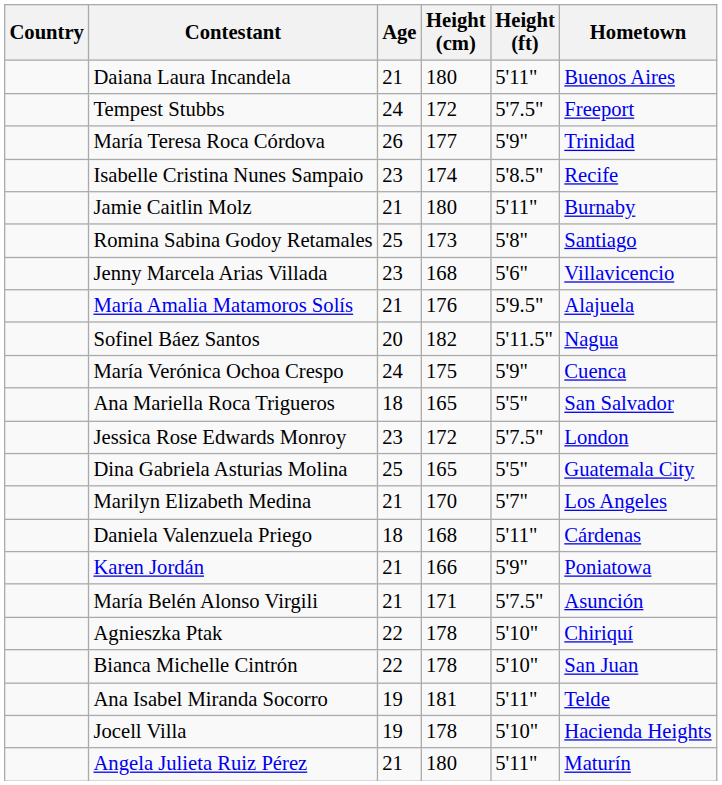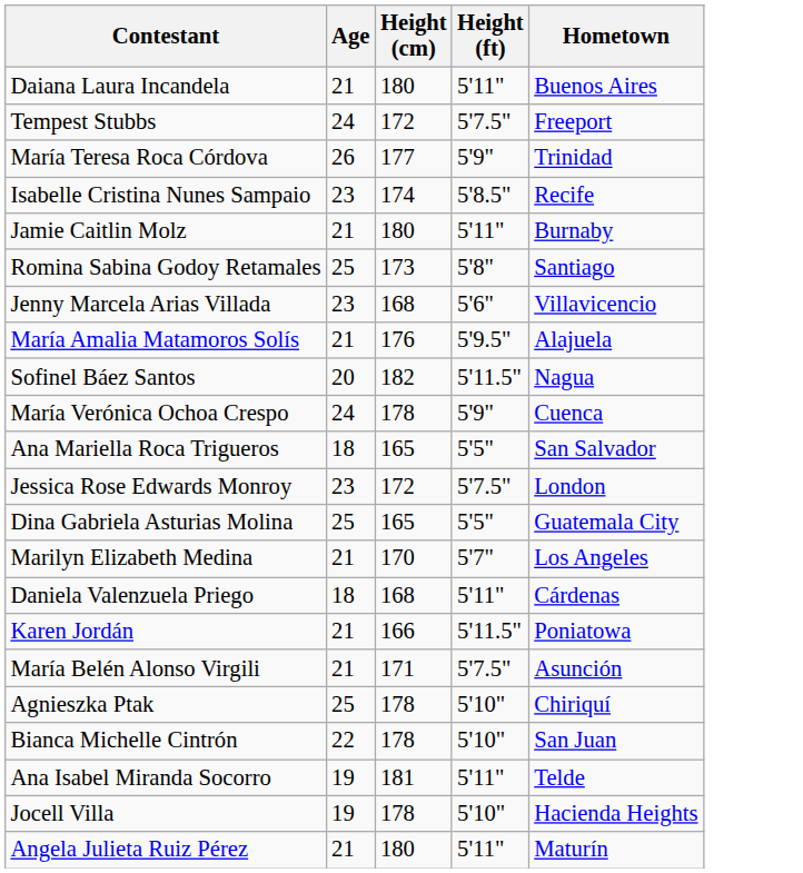- column: Country
María Verónica Ochoa Crespo | Height (cm): 175 -> 178
Karen Jordán | Height (ft): 5'9" -> 5'11.5"
Agnieszka Ptak | Age: 22 -> 25
